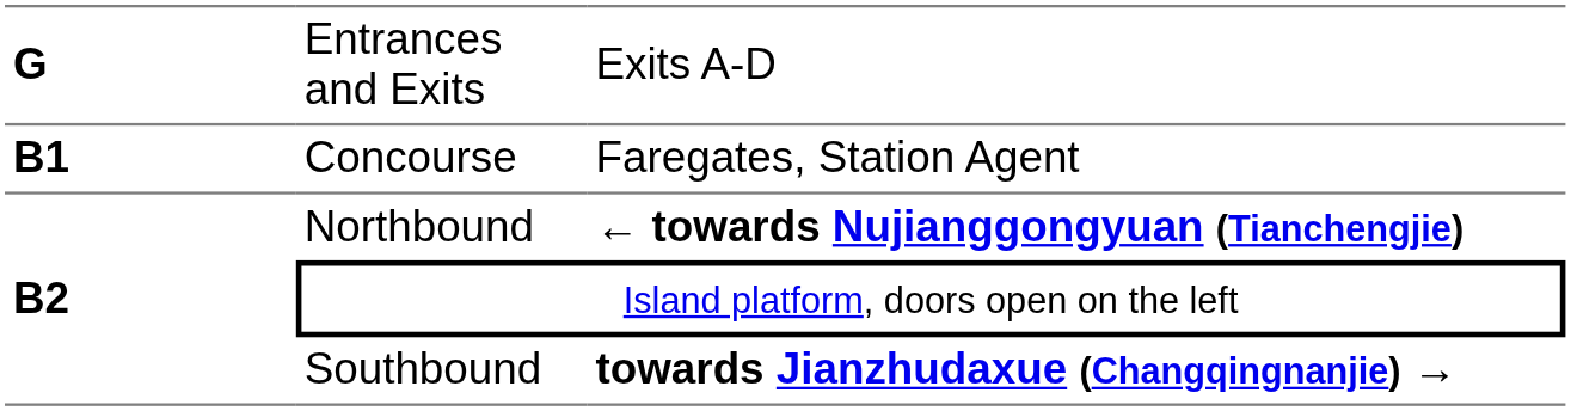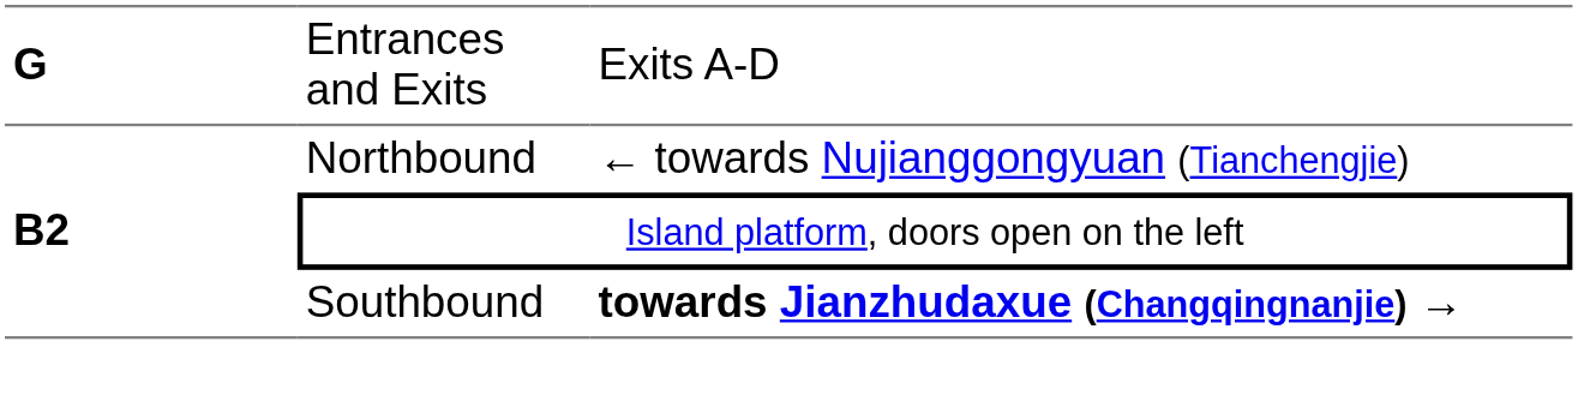- row: B1 | Concourse | Faregates, Station Agent
Northbound | column 3: bold -> normal
